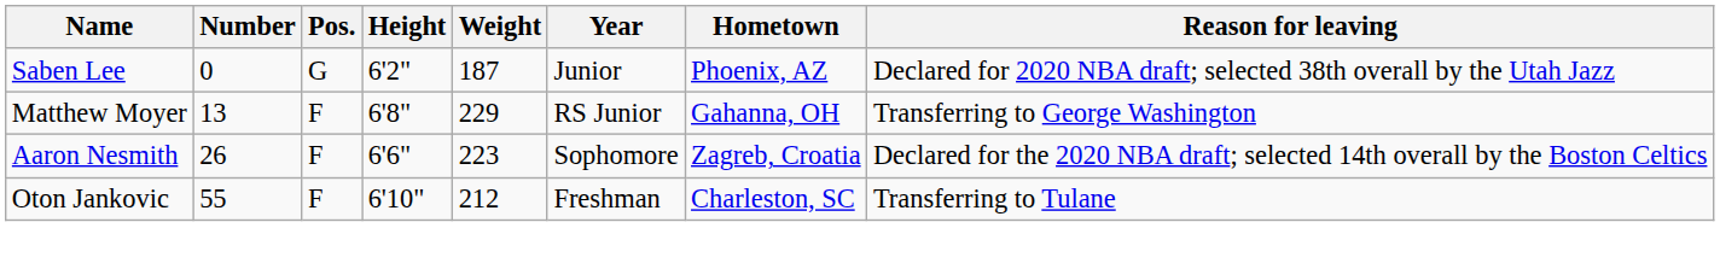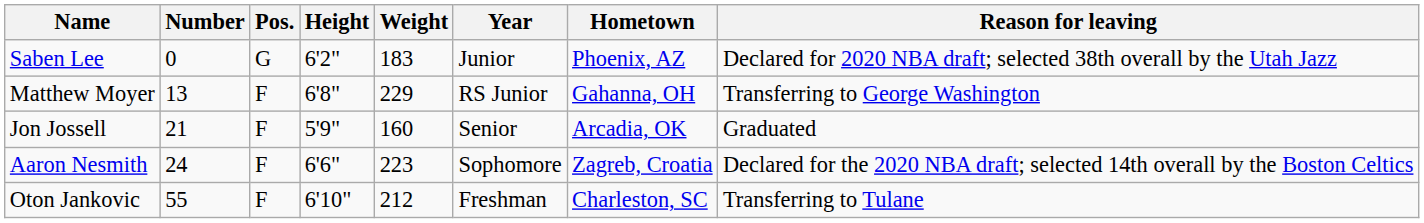Saben Lee | Weight: 187 -> 183
+ row: Jon Jossell | 21 | F | 5'9" | 160 | Senior | Arcadia, OK | Graduated
Aaron Nesmith | Number: 26 -> 24
